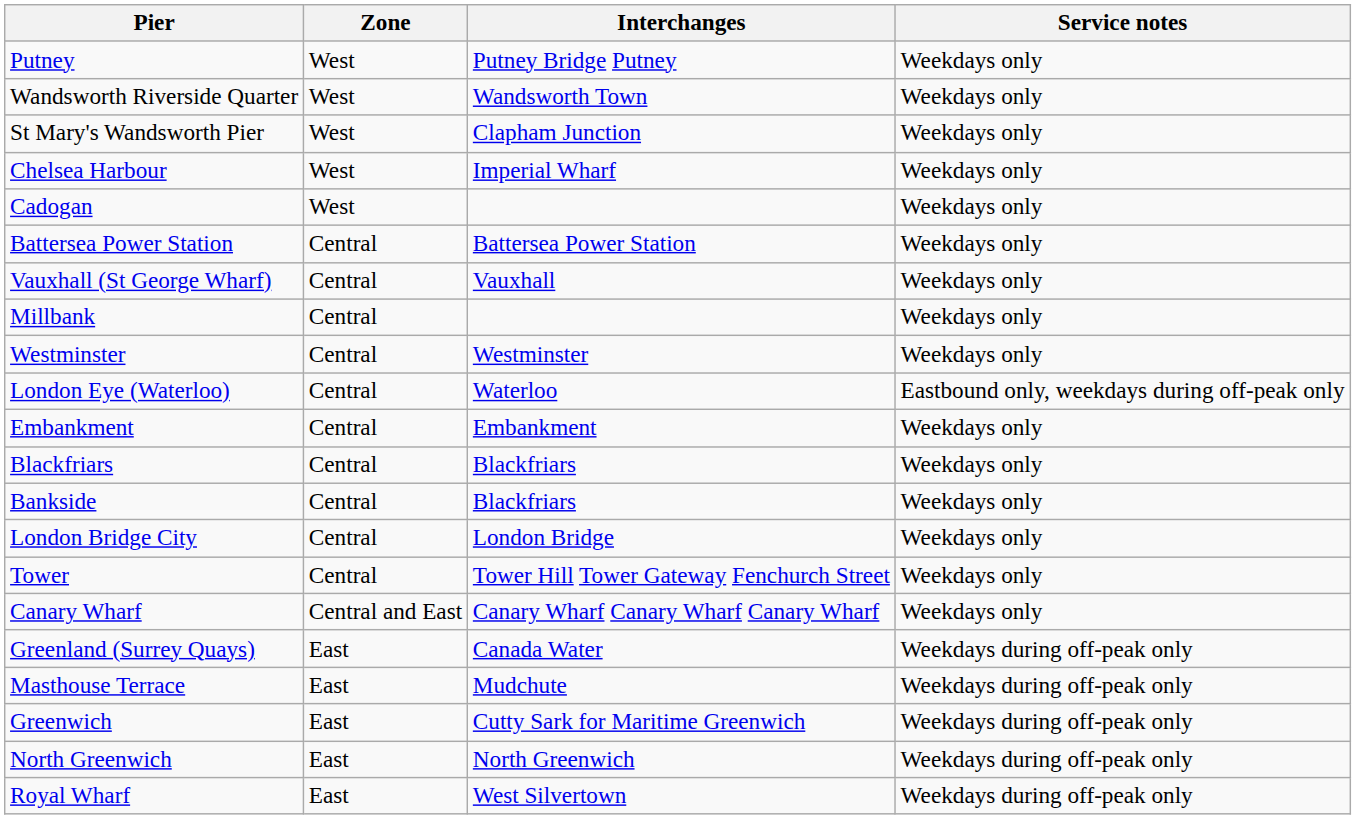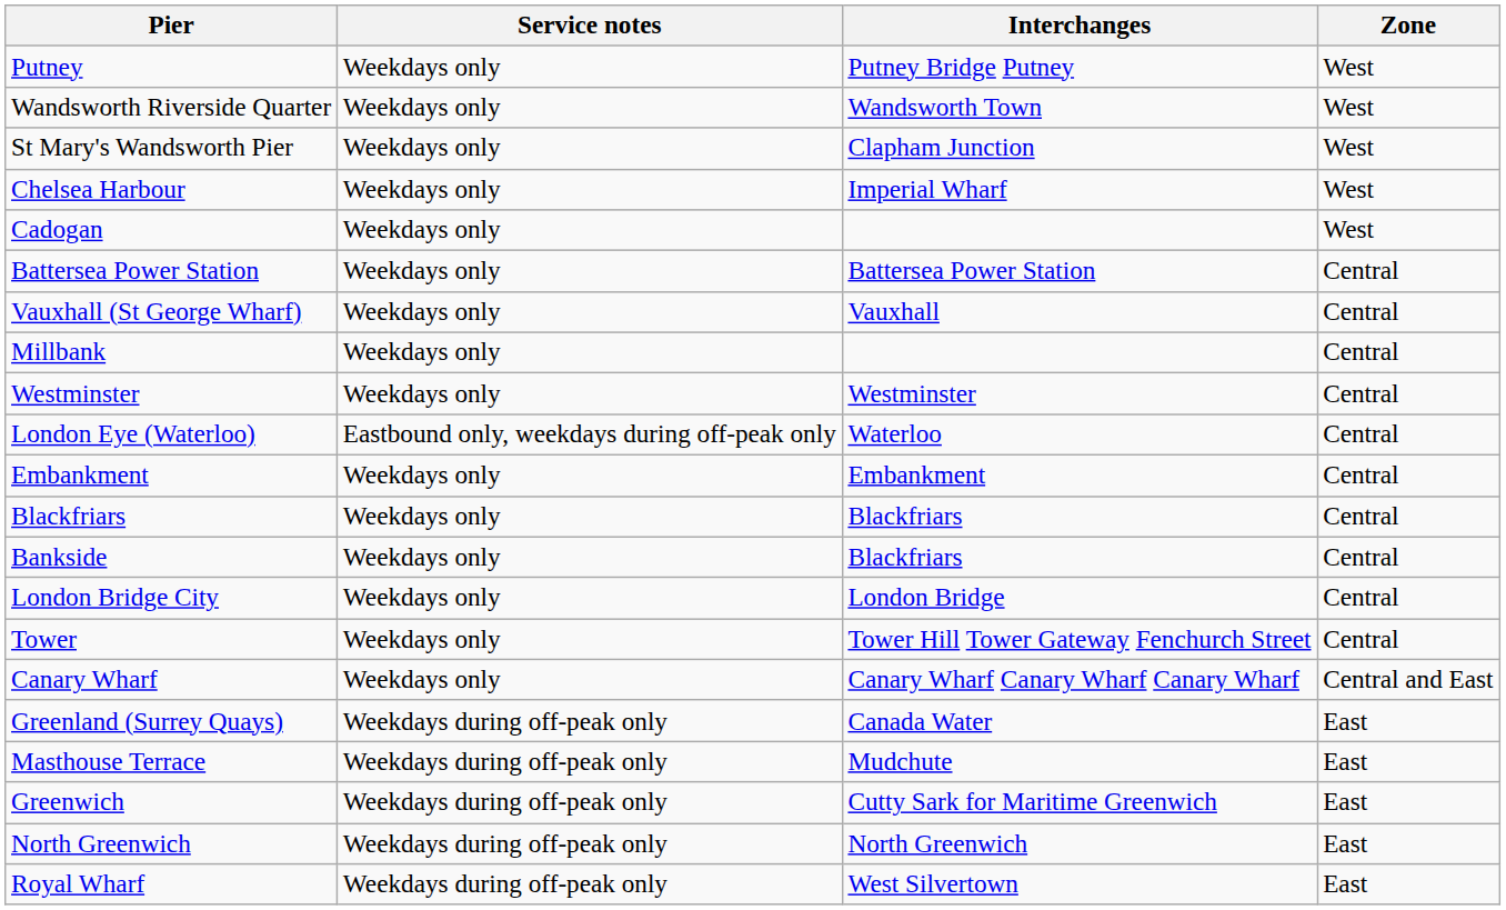columns swapped: Zone <-> Service notes
